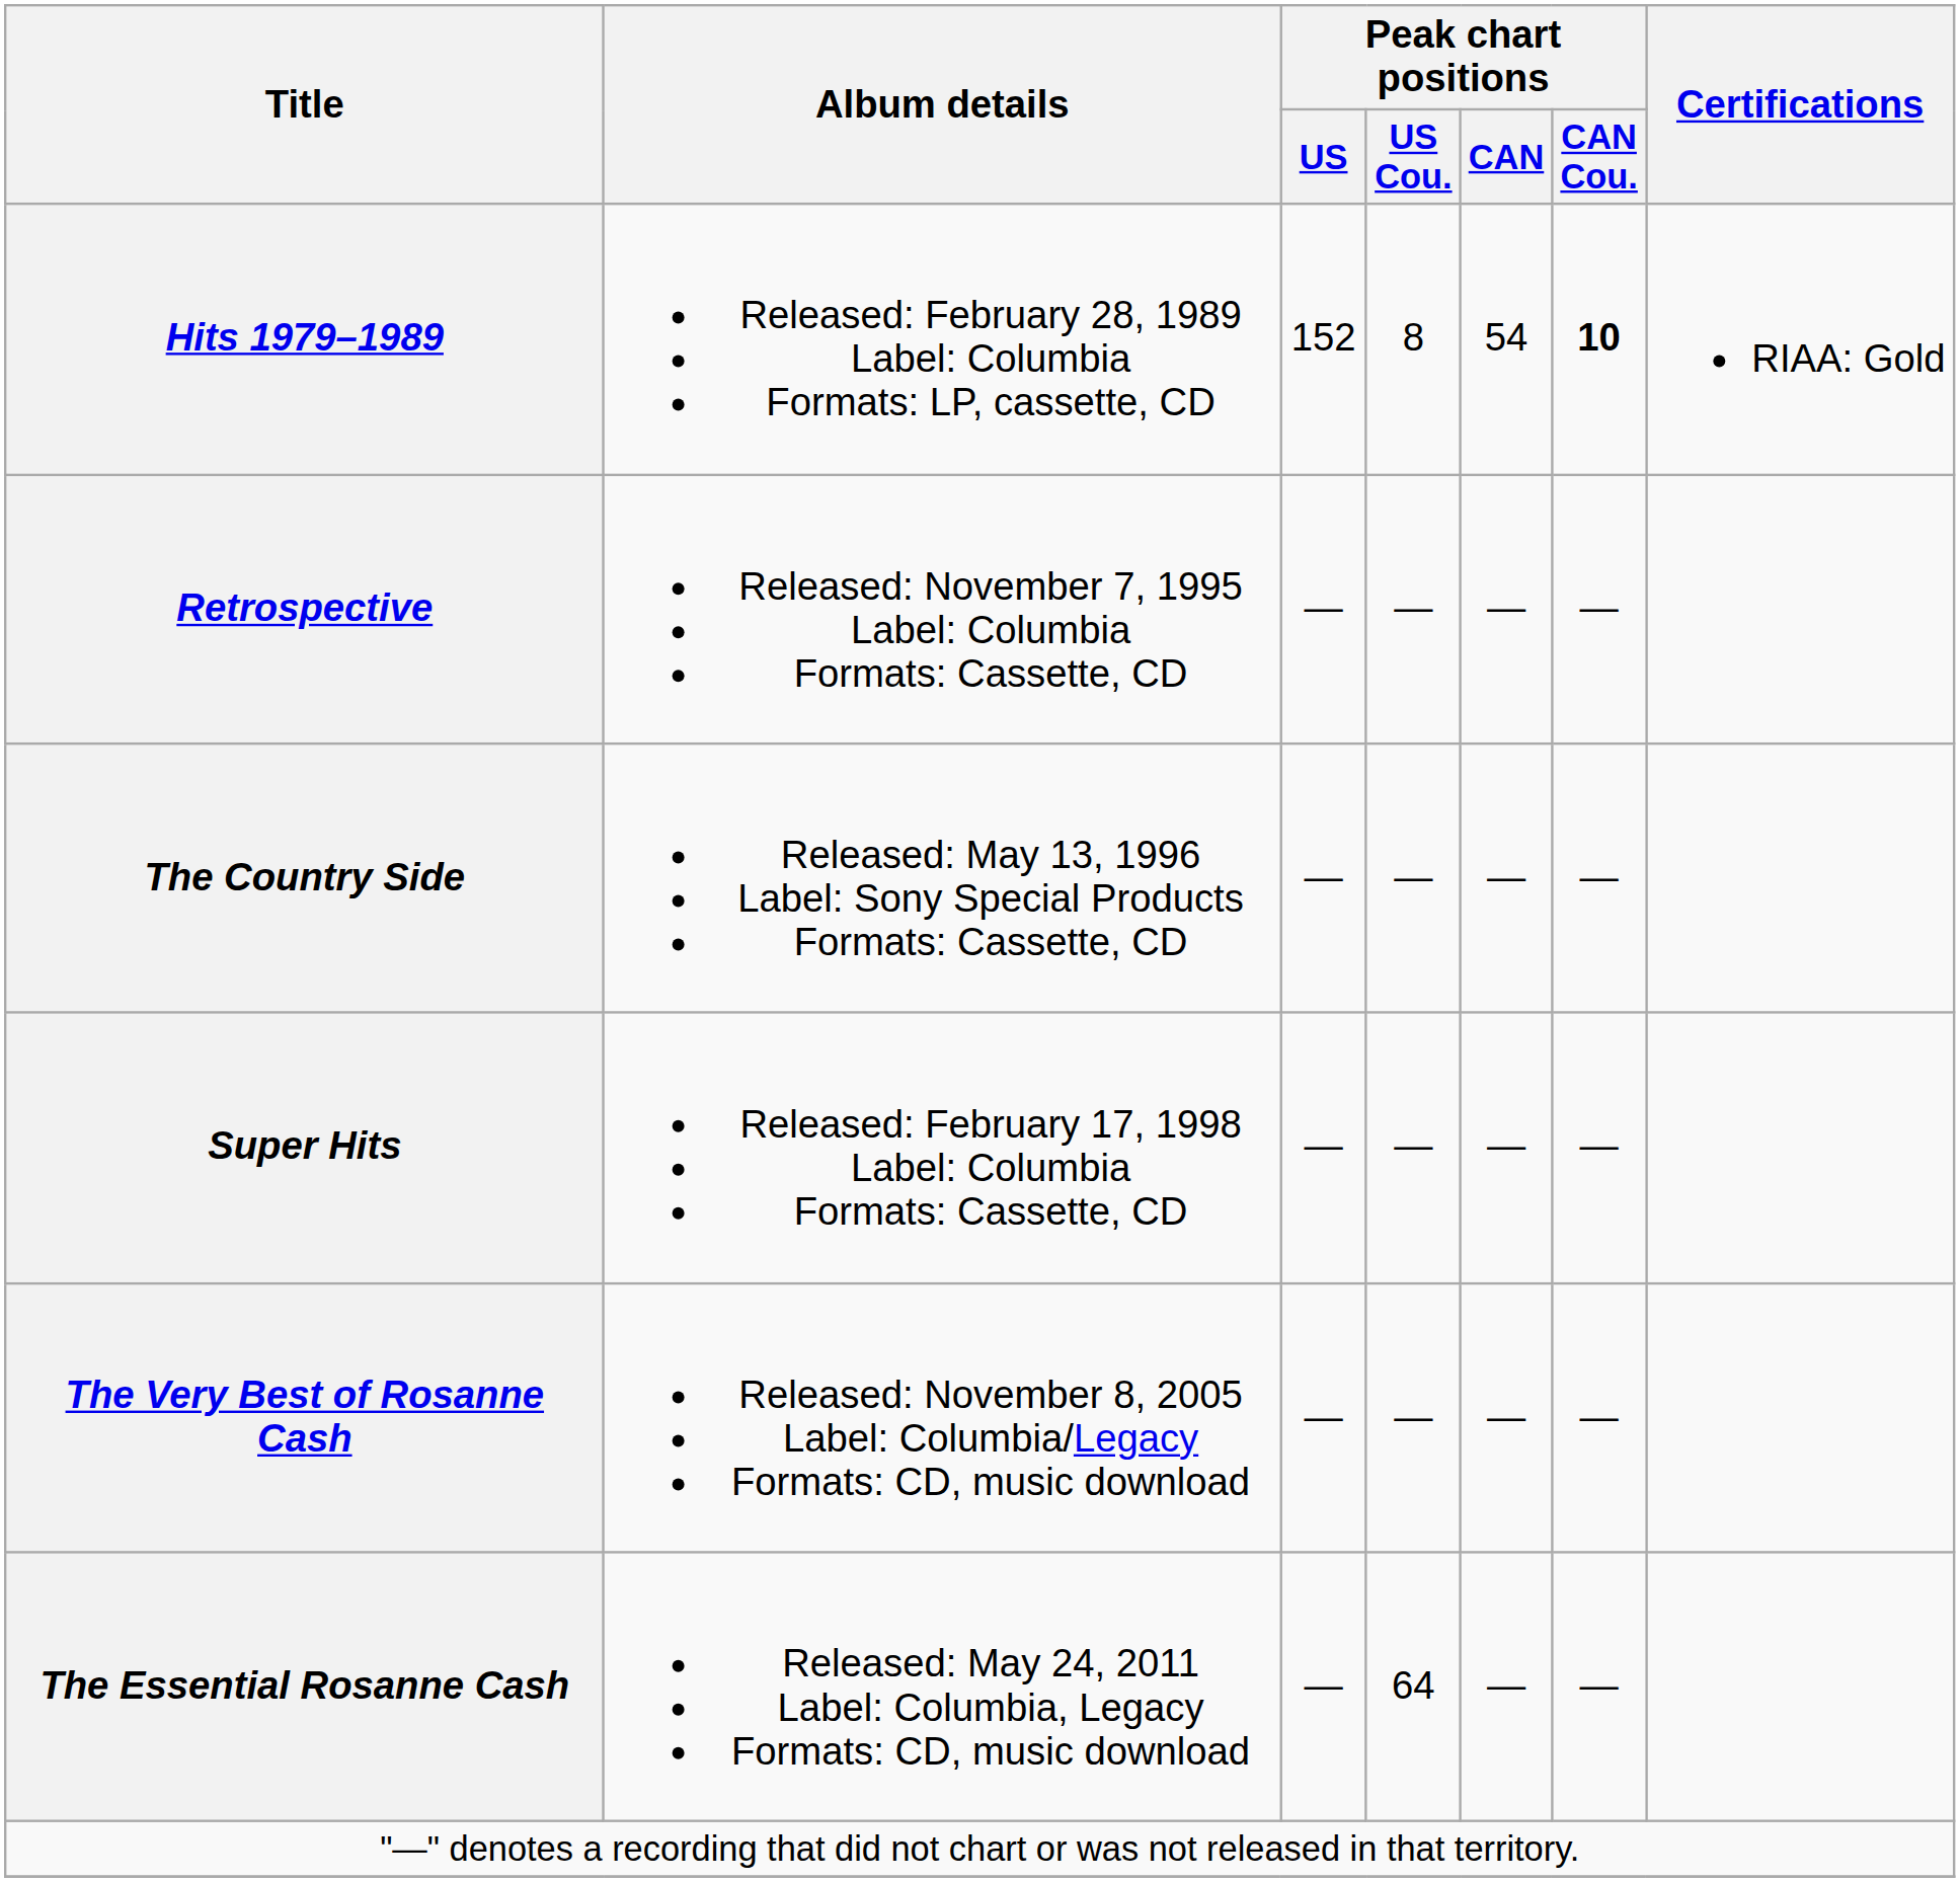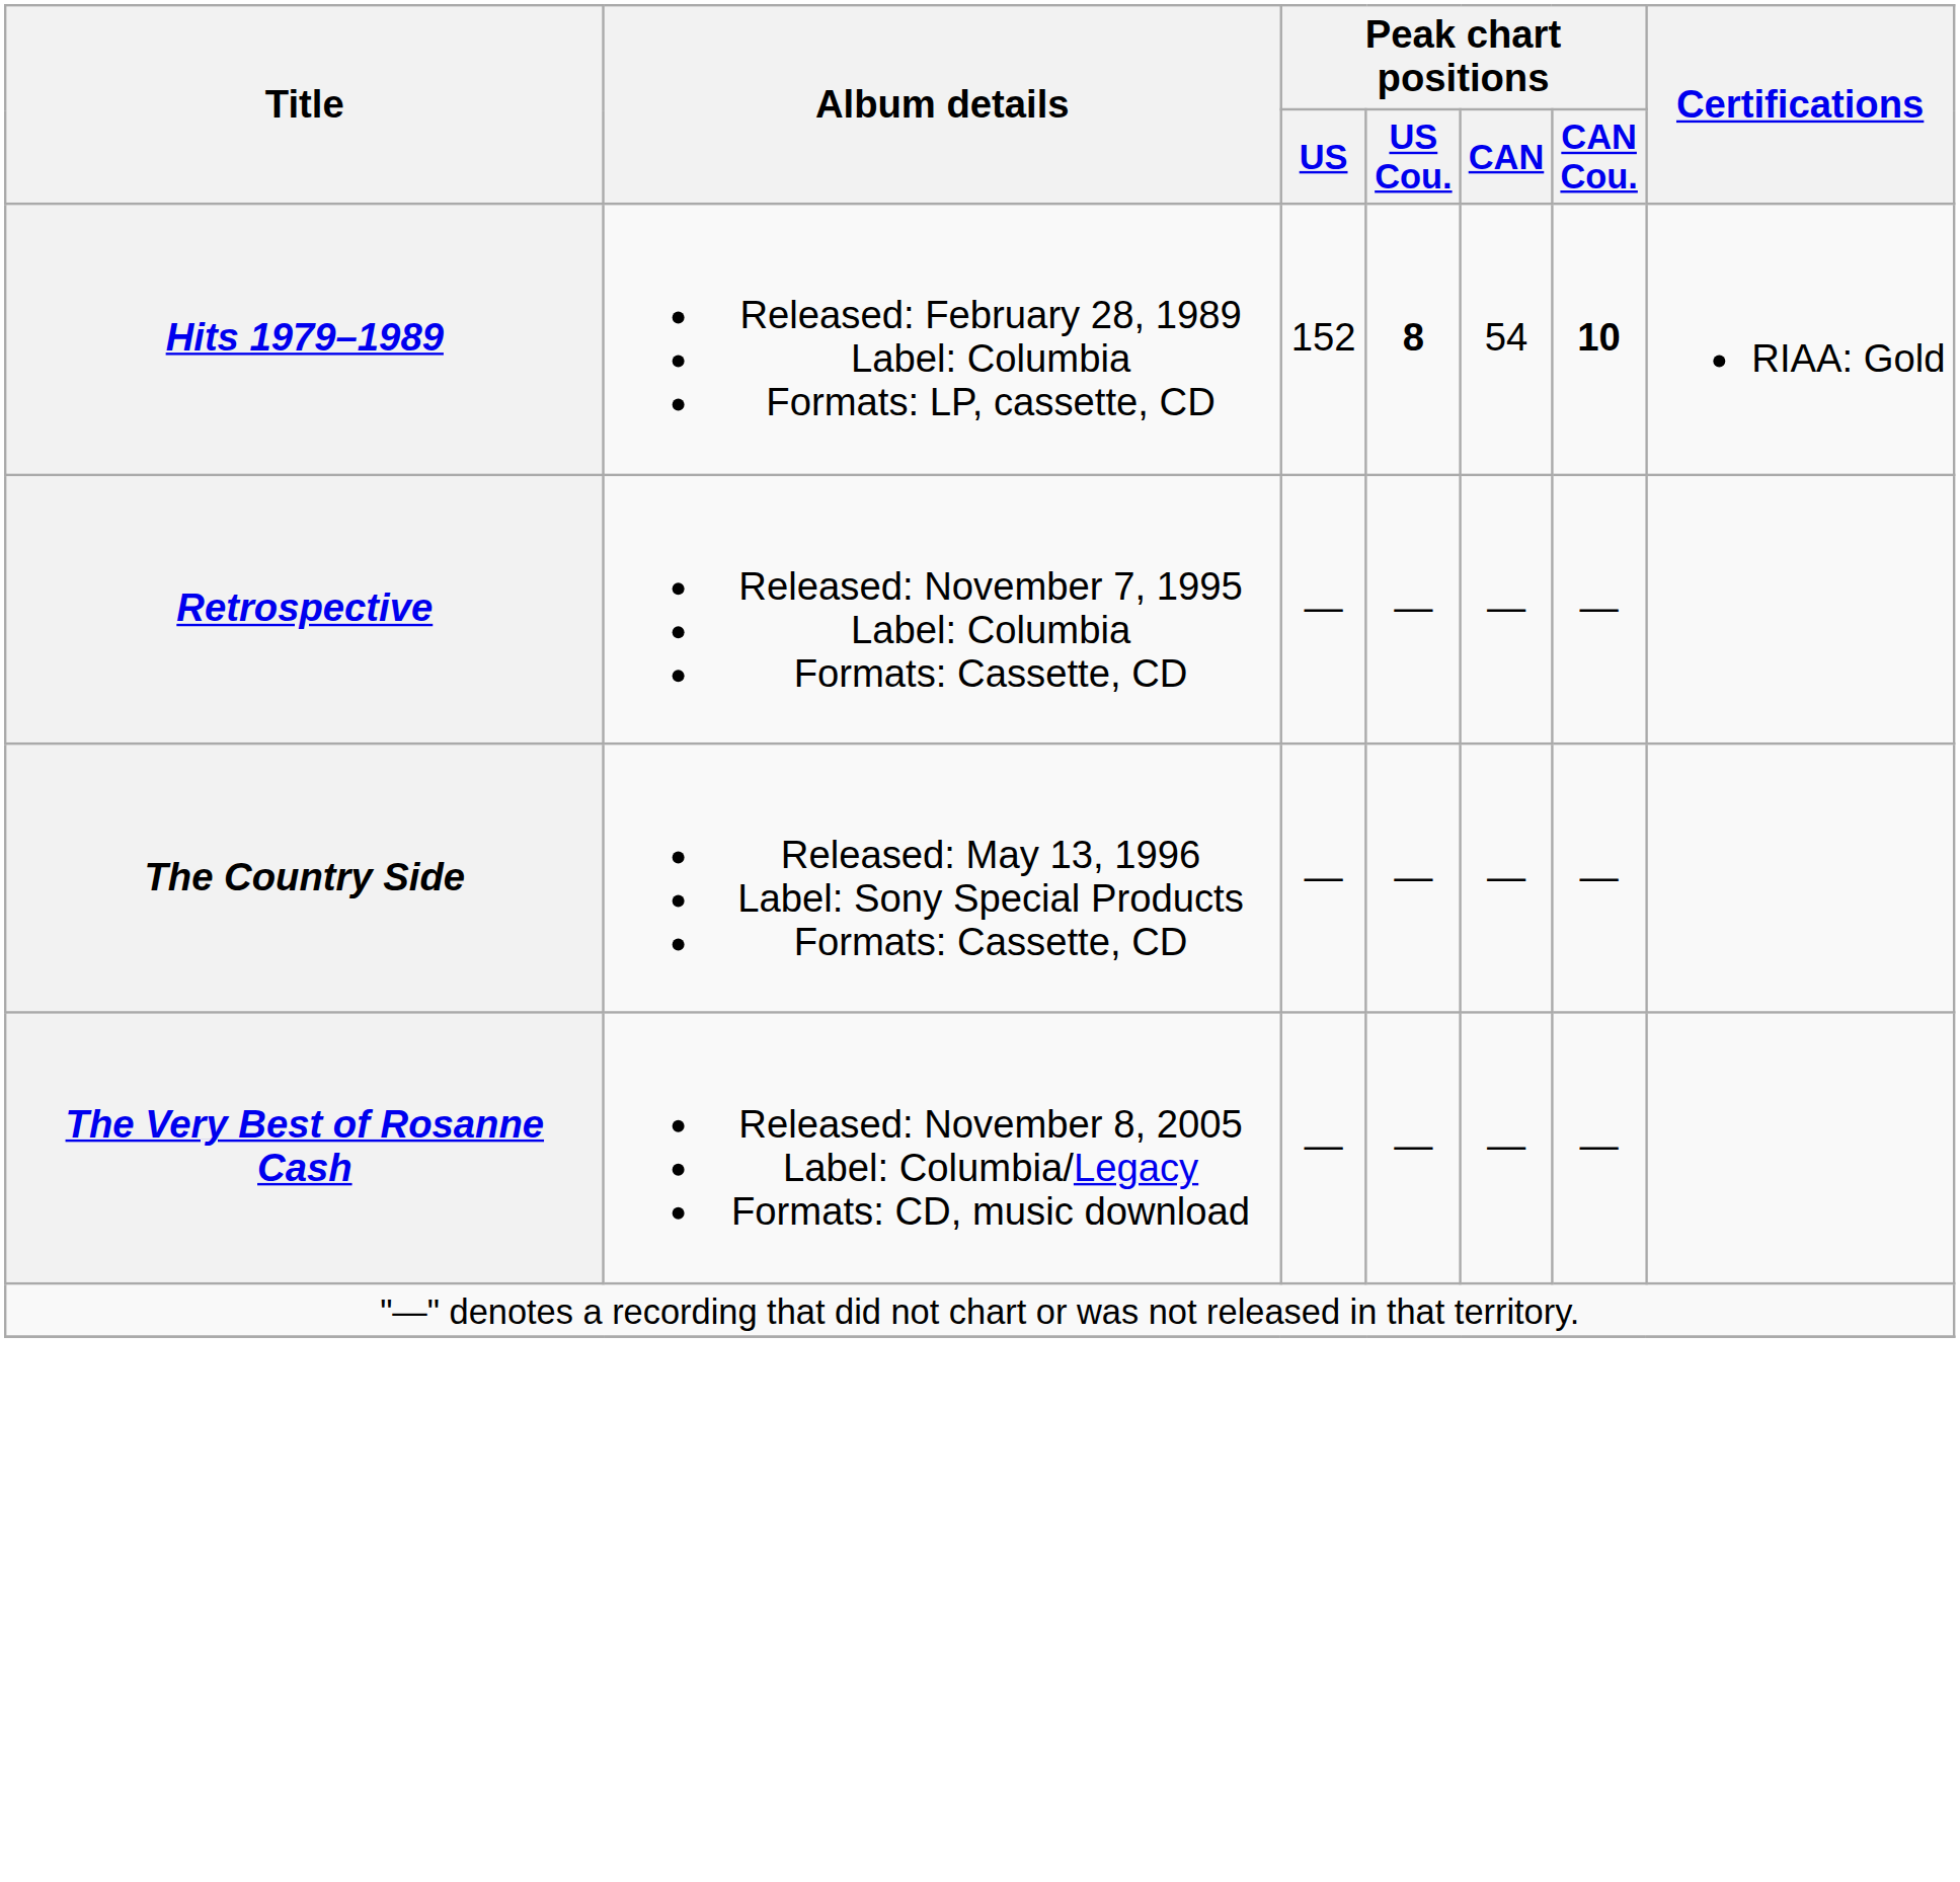Hits 1979–1989 | Peak chart positions / US Cou.: normal -> bold
- row: Super Hits | Released: February 17, 1998 Label: Columbia Formats: Cassette, CD | — | — | — | —
- row: The Essential Rosanne Cash | Released: May 24, 2011 Label: Columbia, Legacy Formats: CD, music download | — | 64 | — | —
